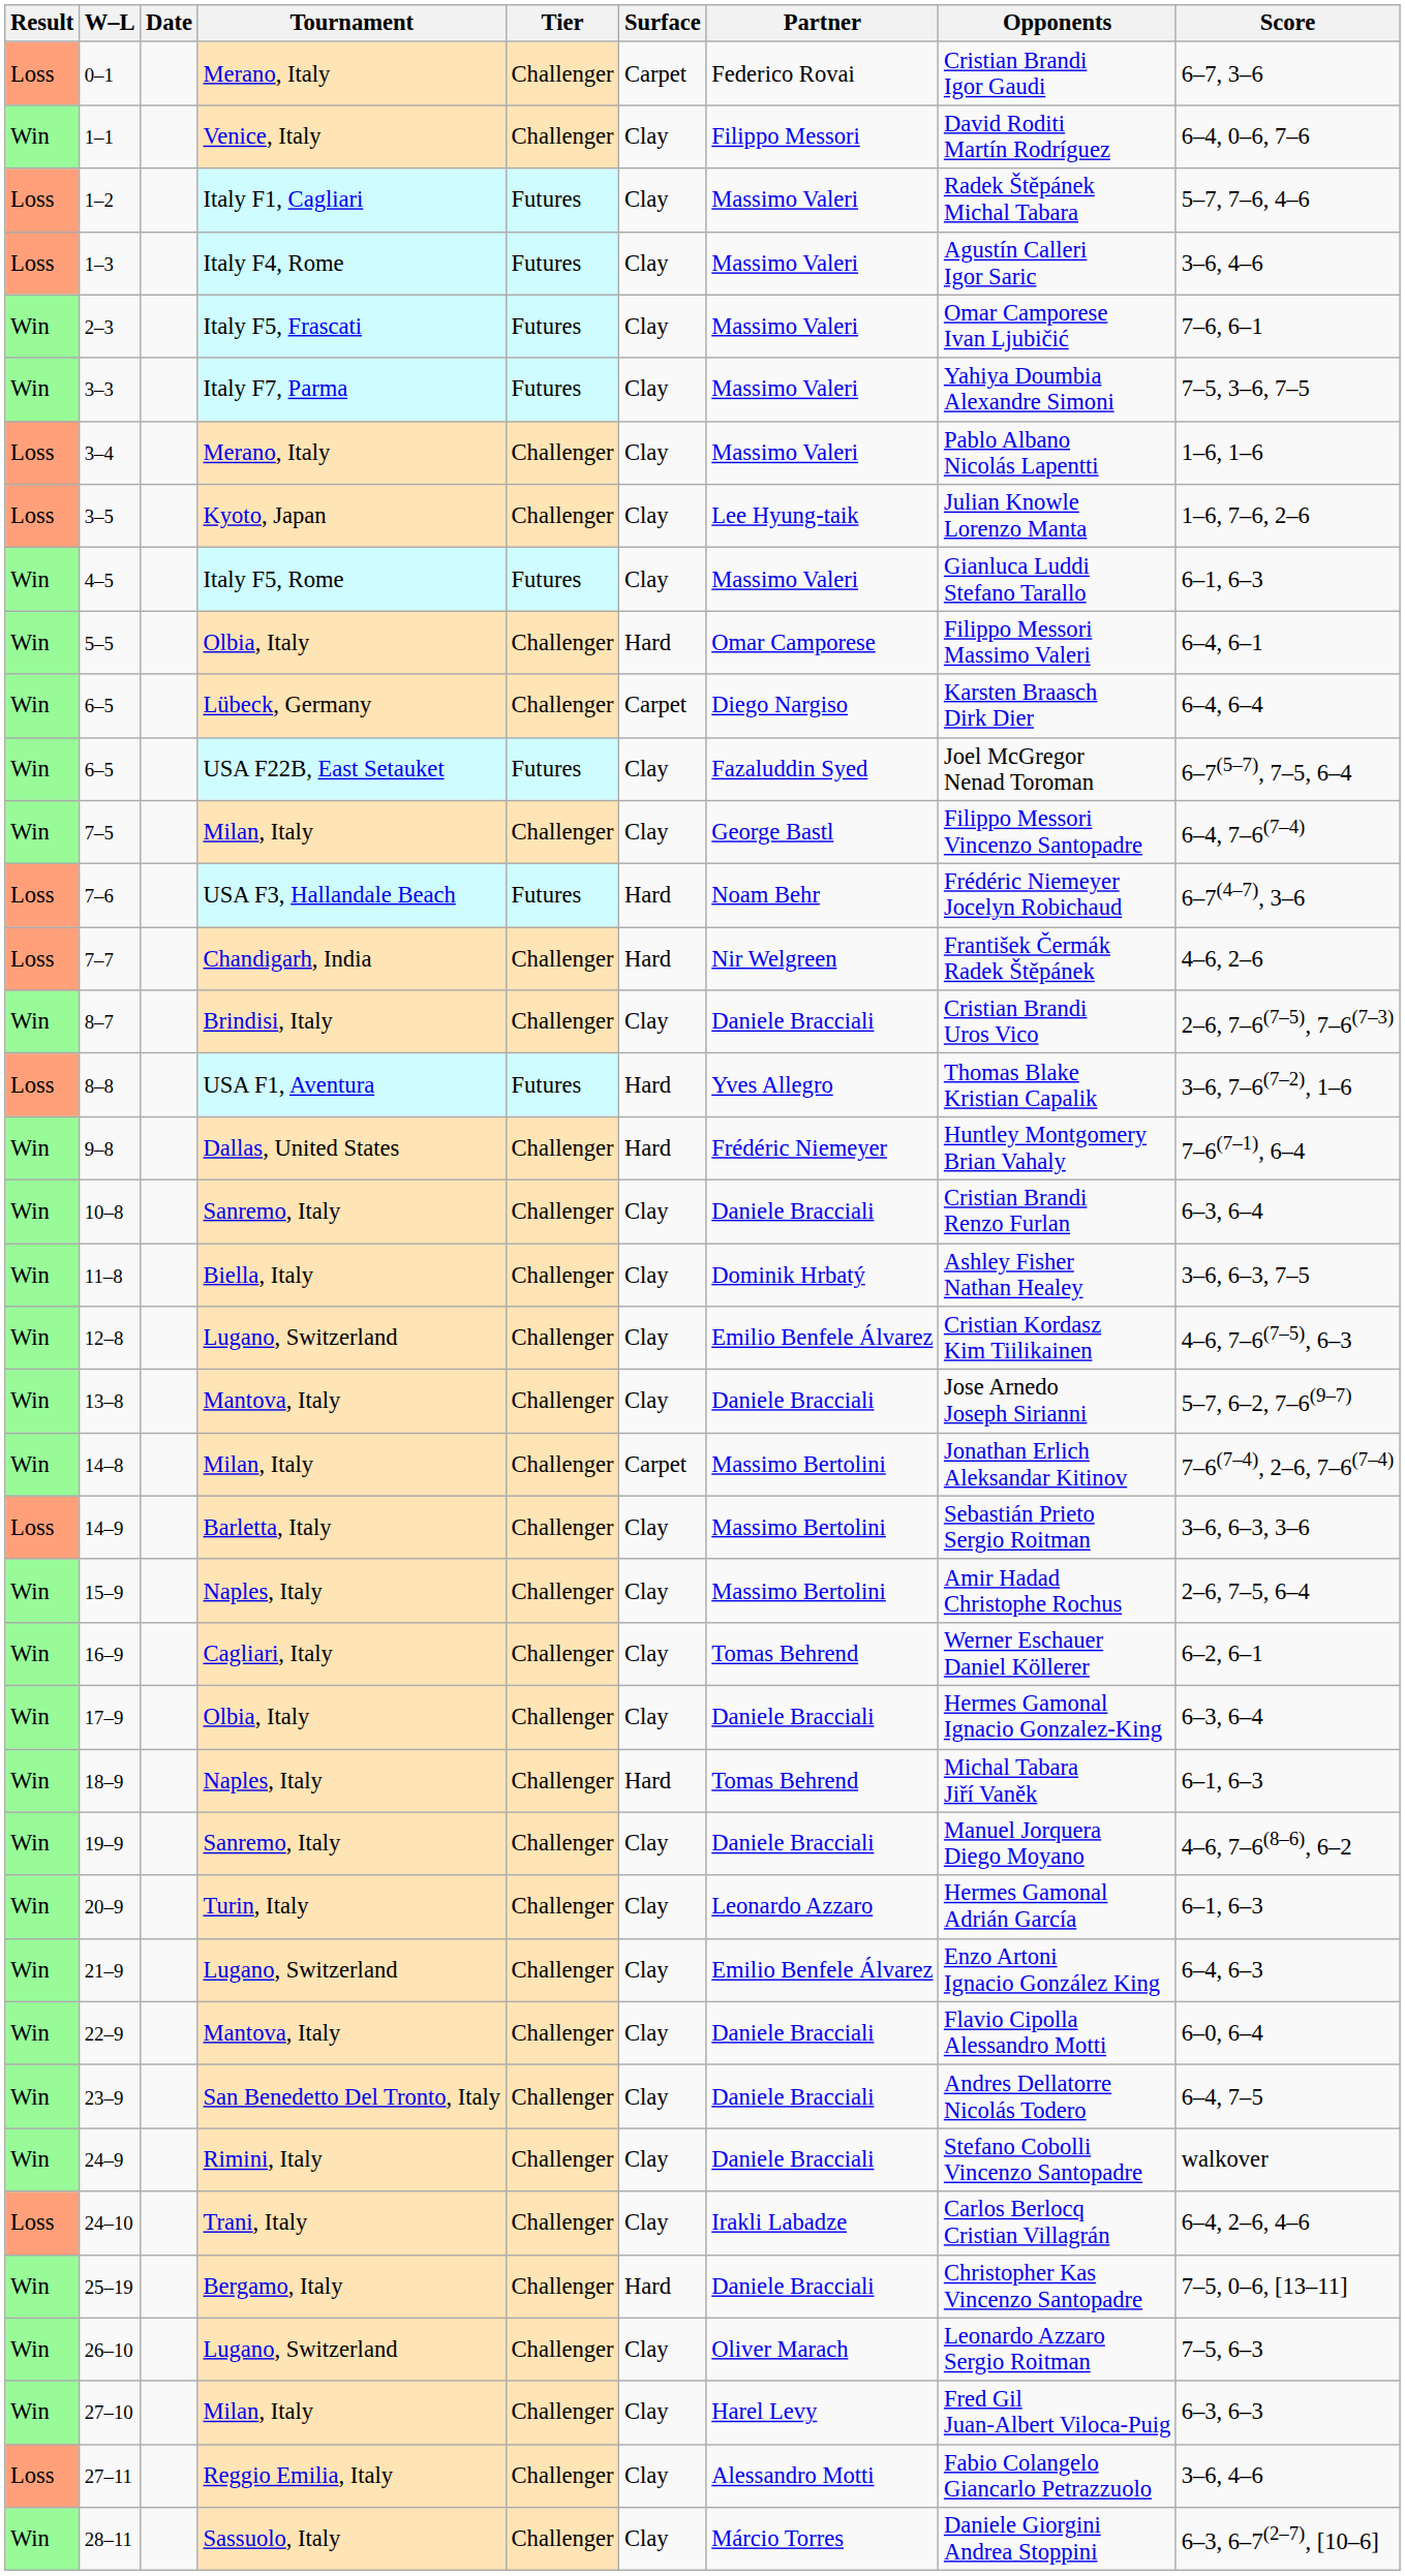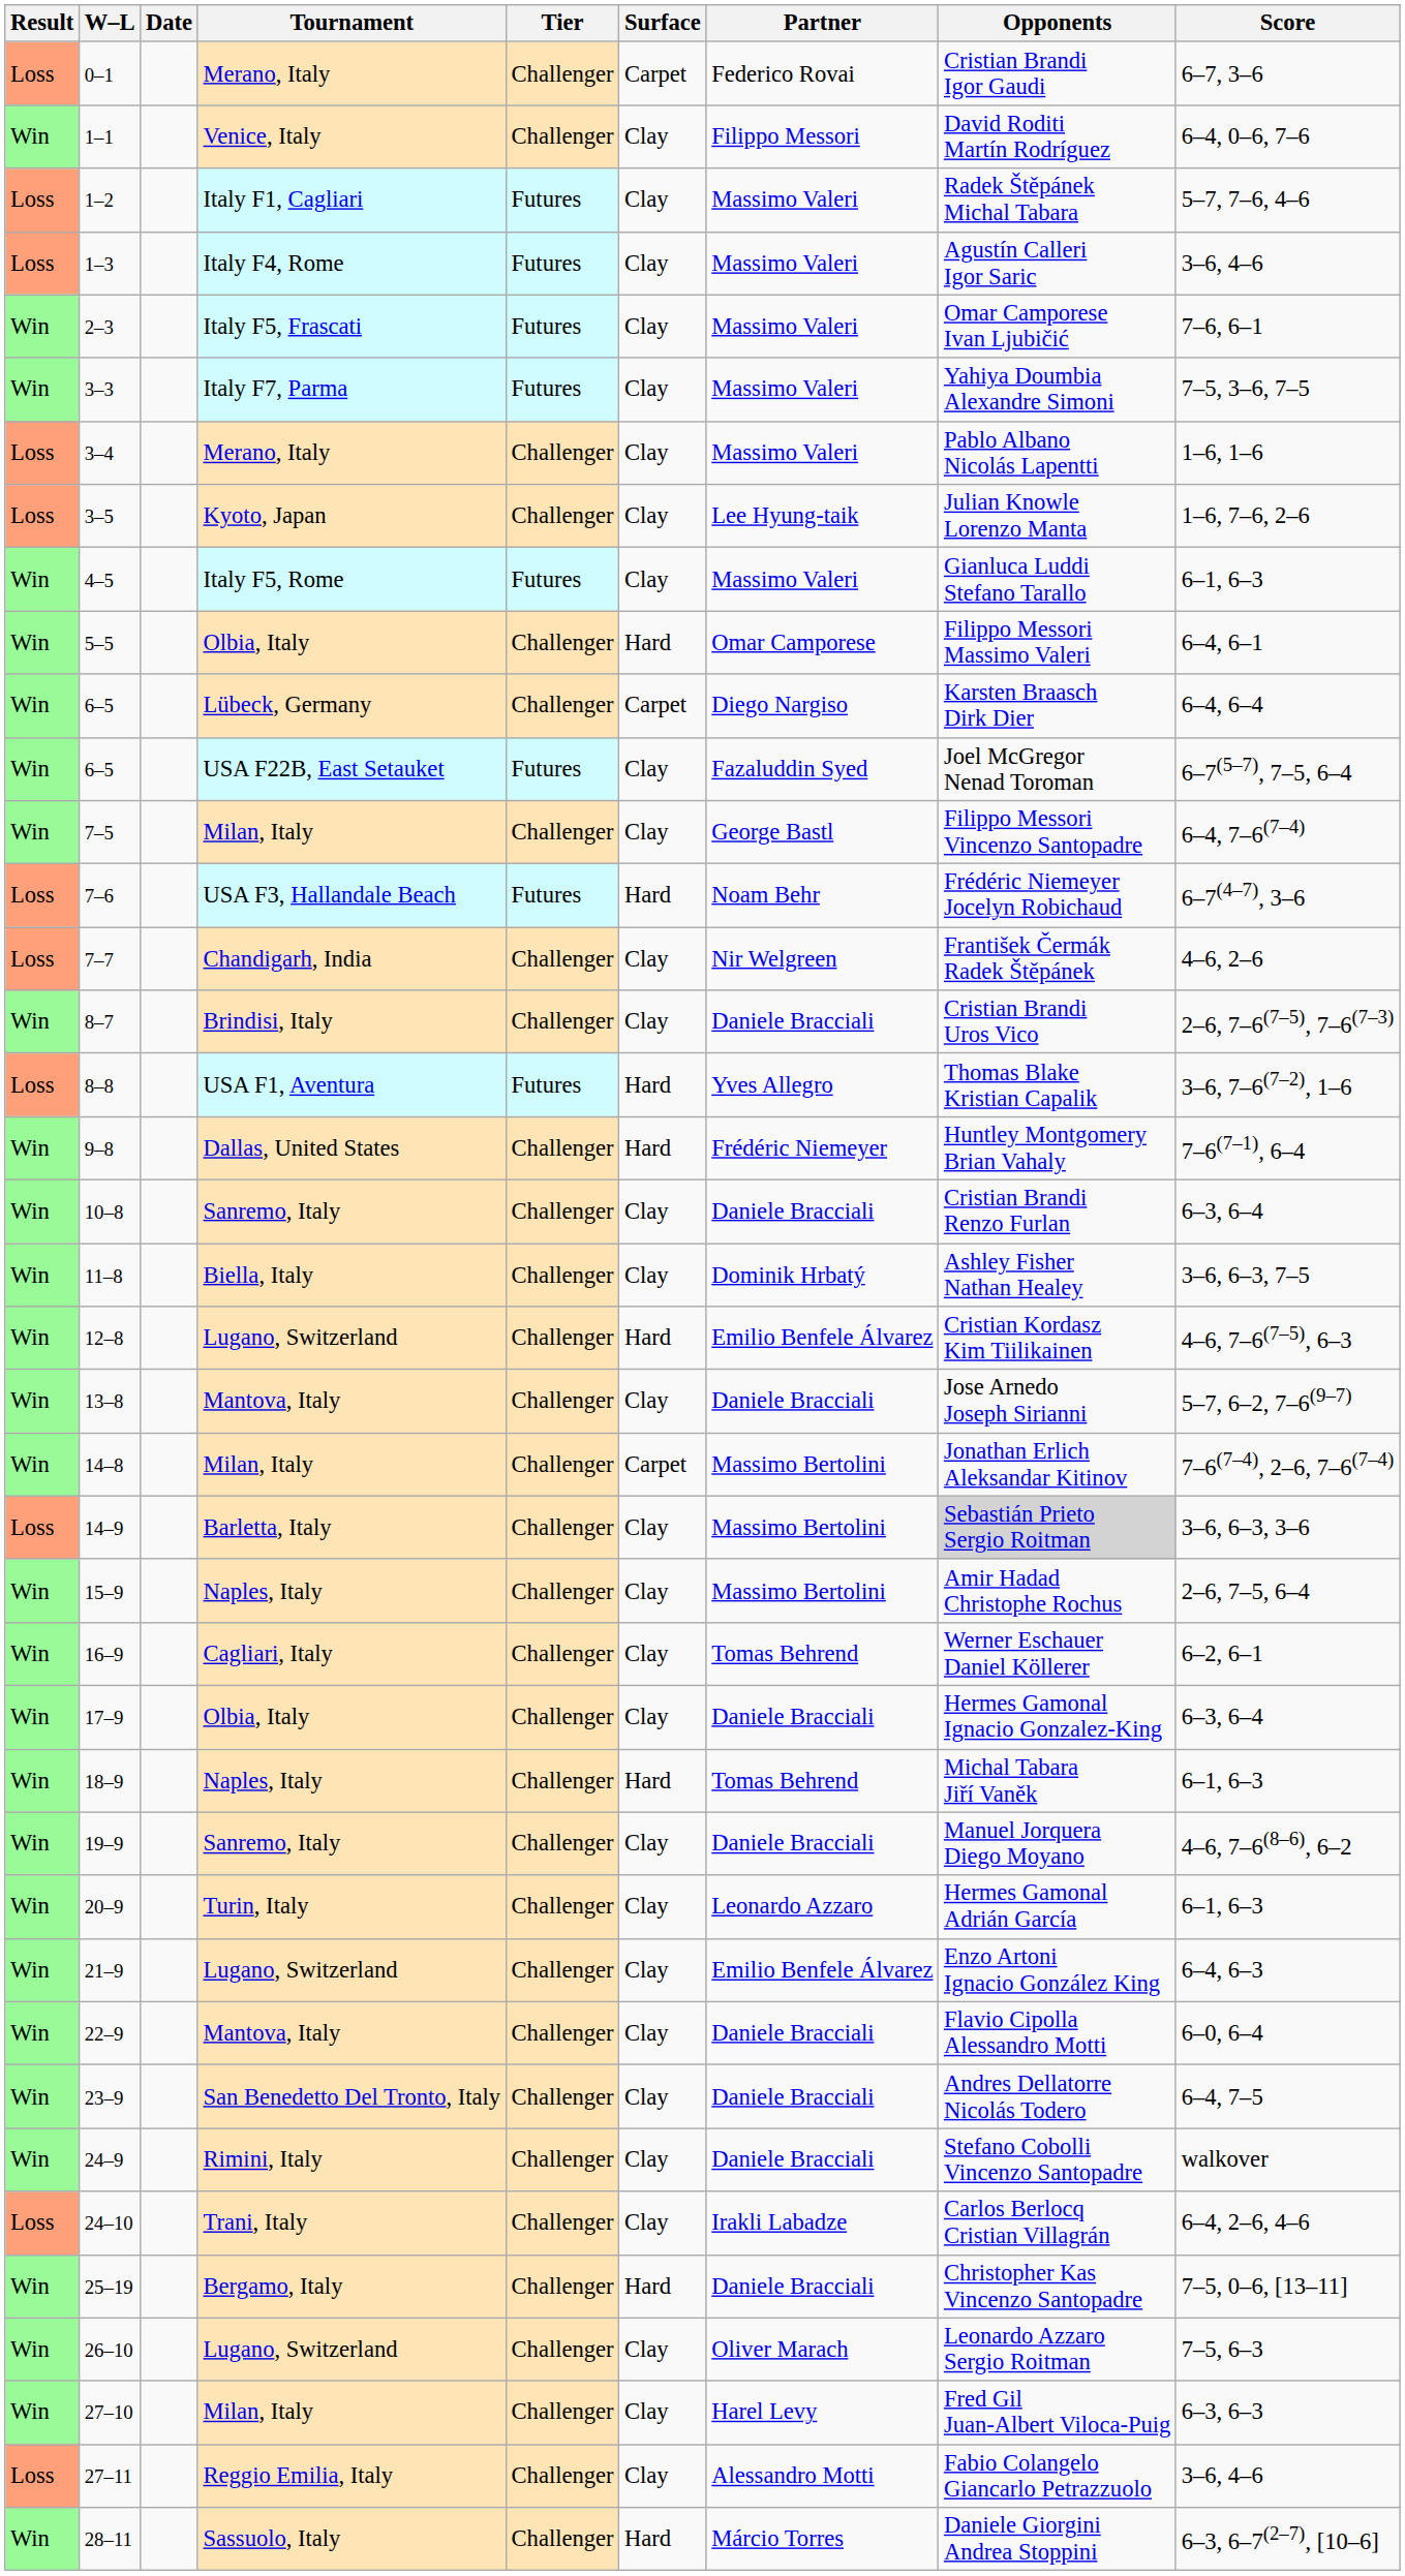7–7 | Surface: Hard -> Clay
12–8 | Surface: Clay -> Hard
14–9 | Opponents: no background -> lightgrey background
28–11 | Surface: Clay -> Hard
